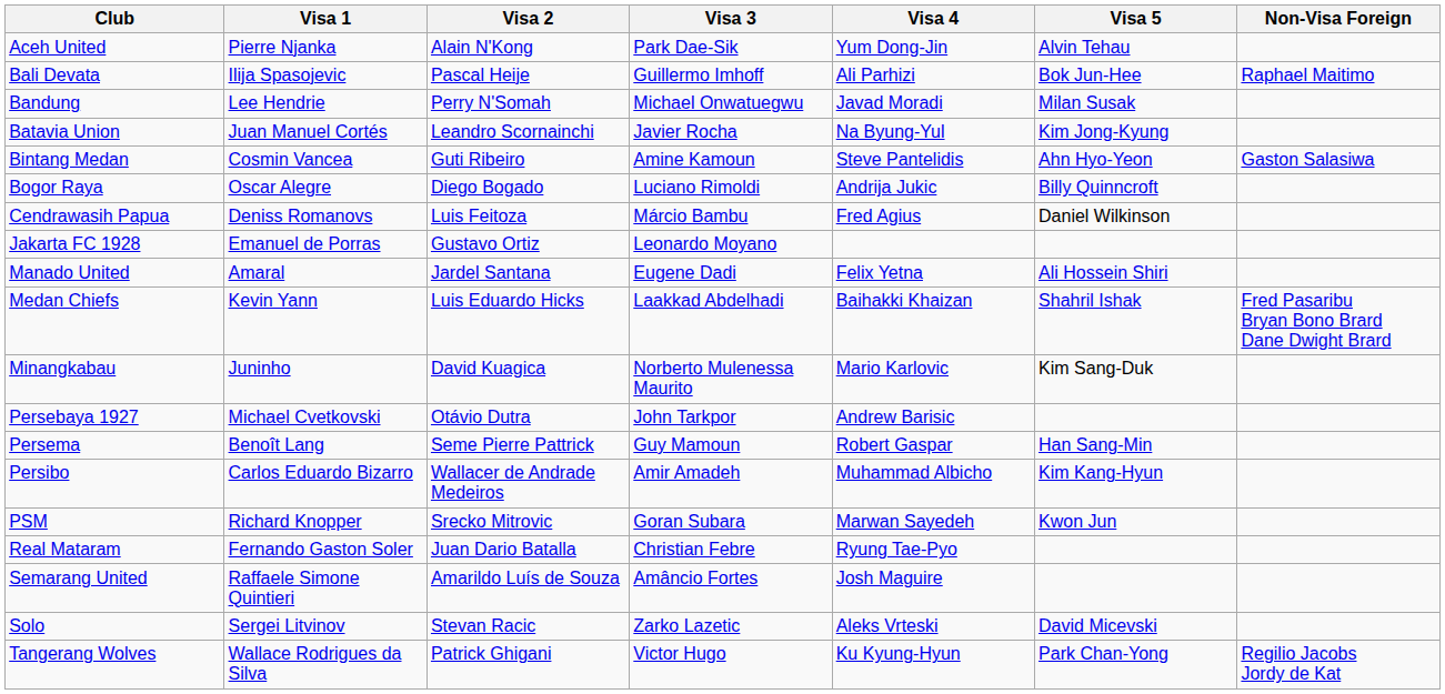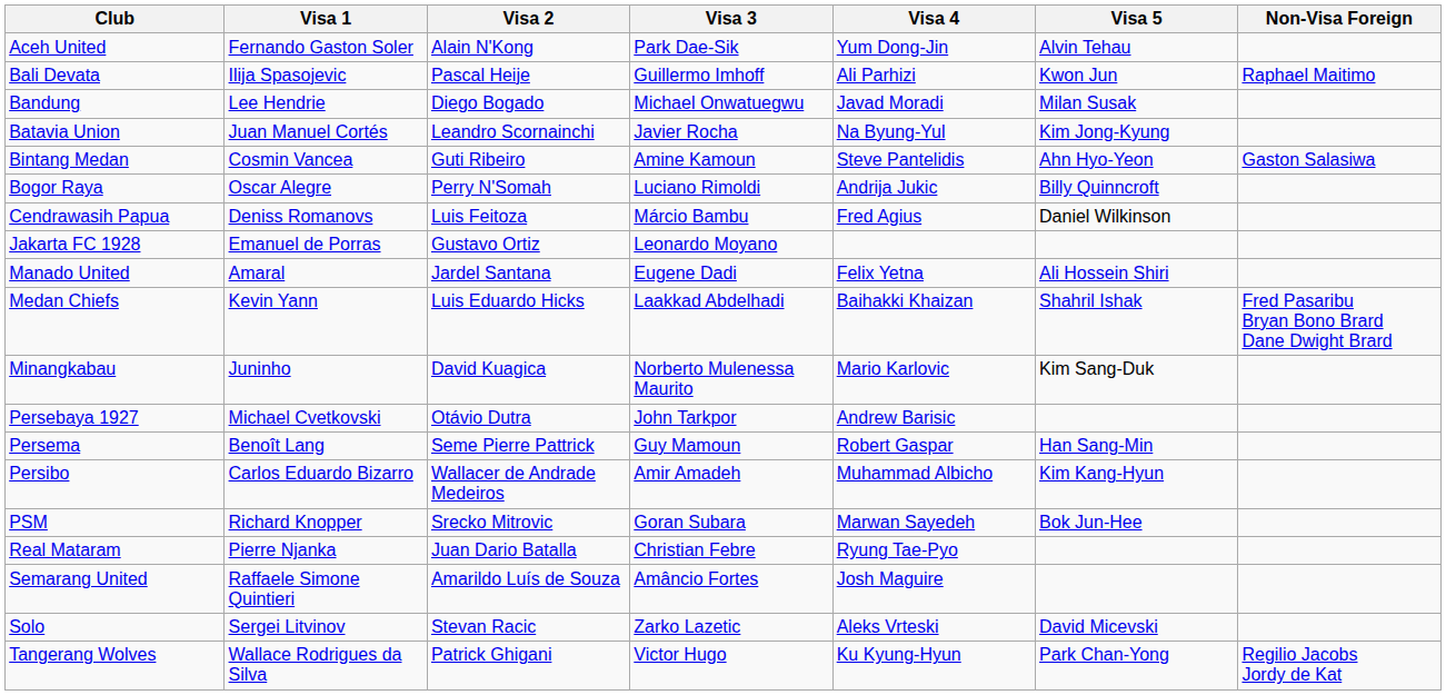Aceh United | Visa 1: Pierre Njanka -> Fernando Gaston Soler
Bali Devata | Visa 5: Bok Jun-Hee -> Kwon Jun
Bandung | Visa 2: Perry N'Somah -> Diego Bogado
Bogor Raya | Visa 2: Diego Bogado -> Perry N'Somah
PSM | Visa 5: Kwon Jun -> Bok Jun-Hee
Real Mataram | Visa 1: Fernando Gaston Soler -> Pierre Njanka
